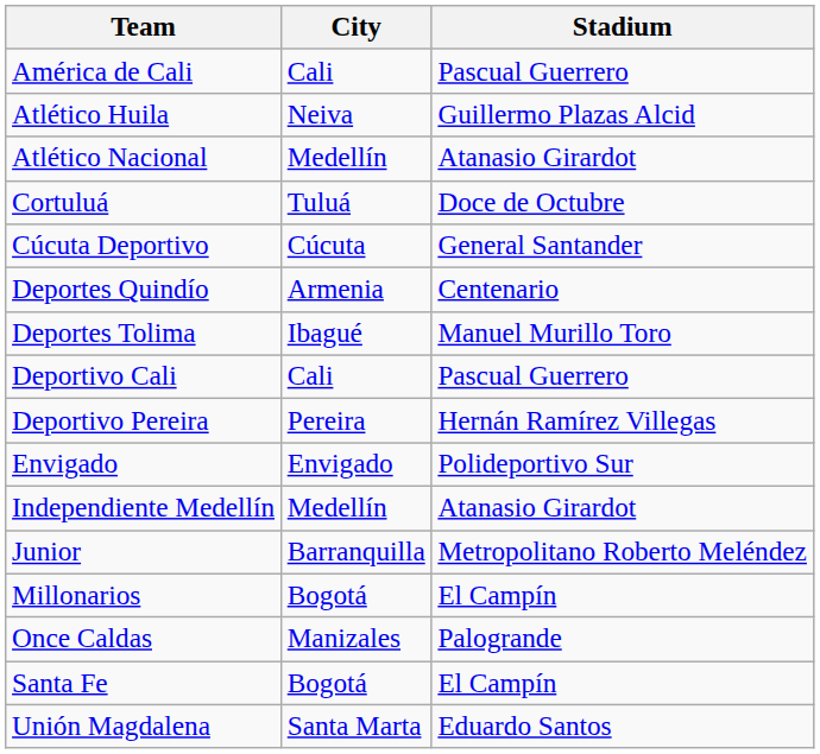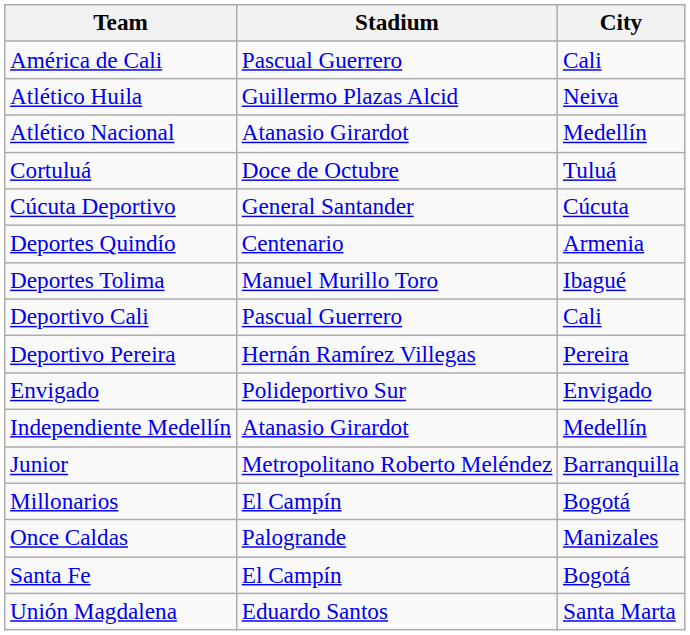columns swapped: City <-> Stadium
